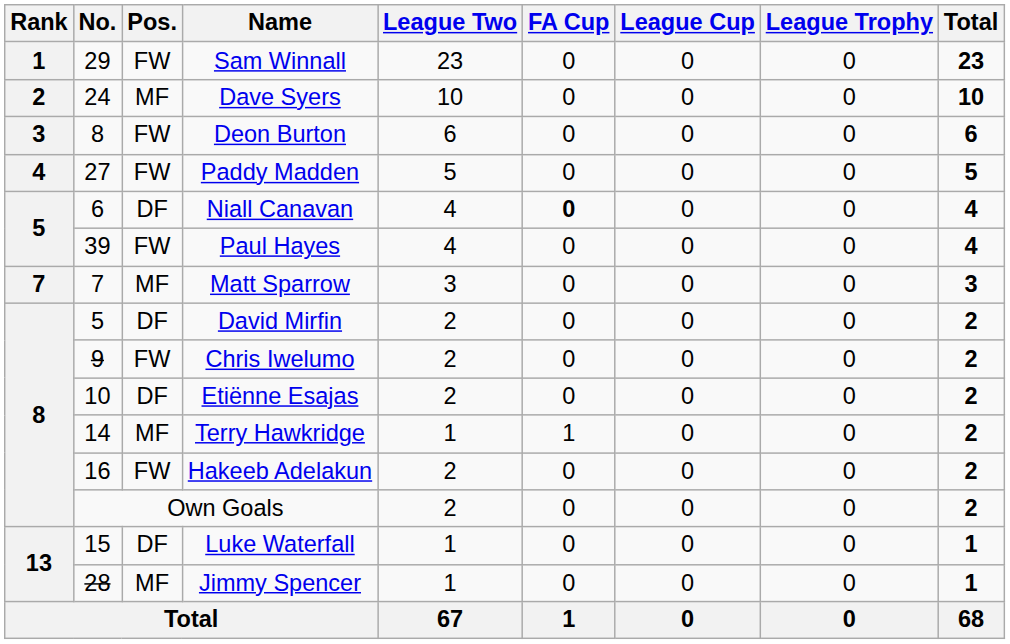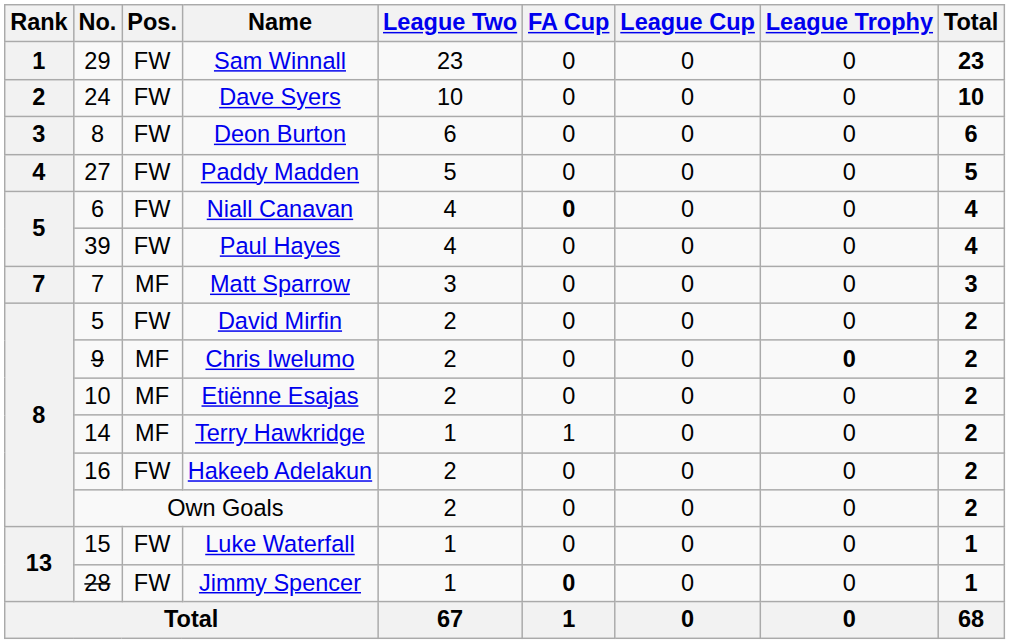Dave Syers | Pos.: MF -> FW
Niall Canavan | Pos.: DF -> FW
David Mirfin | Pos.: DF -> FW
Chris Iwelumo | Pos.: FW -> MF
Chris Iwelumo | League Trophy: normal -> bold
Etiënne Esajas | Pos.: DF -> MF
Luke Waterfall | Pos.: DF -> FW
Jimmy Spencer | Pos.: MF -> FW
Jimmy Spencer | FA Cup: normal -> bold
